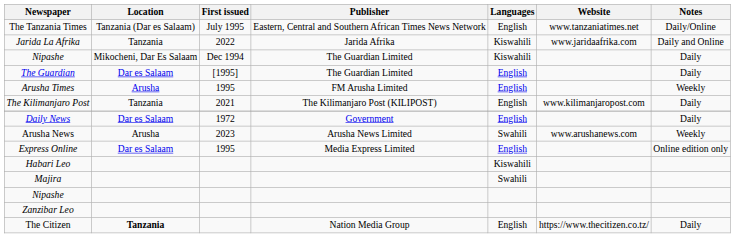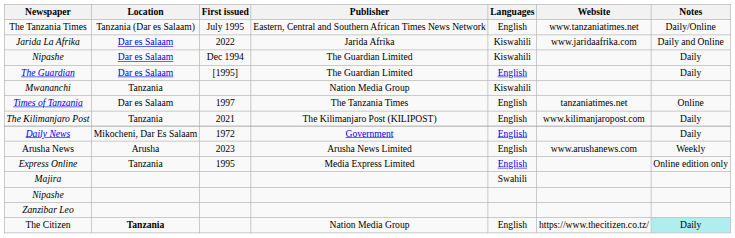Jarida La Afrika | Location: Tanzania -> Dar es Salaam
Nipashe / The Guardian Limited | Location: Mikocheni, Dar Es Salaam -> Dar es Salaam
+ row: Mwananchi | Tanzania | Nation Media Group | Kiswahili
- row: Arusha Times | Arusha | 1995 | FM Arusha Limited | English | Weekly
+ row: Times of Tanzania | Dar es Salaam | 1997 | The Tanzania Times | English | tanzaniatimes.net | Online
Daily News | Location: Dar es Salaam -> Mikocheni, Dar Es Salaam
Arusha News | Languages: Swahili -> English
Express Online | Location: Dar es Salaam -> Tanzania
- row: Habari Leo | Kiswahili
The Citizen | Notes: no background -> paleturquoise background
